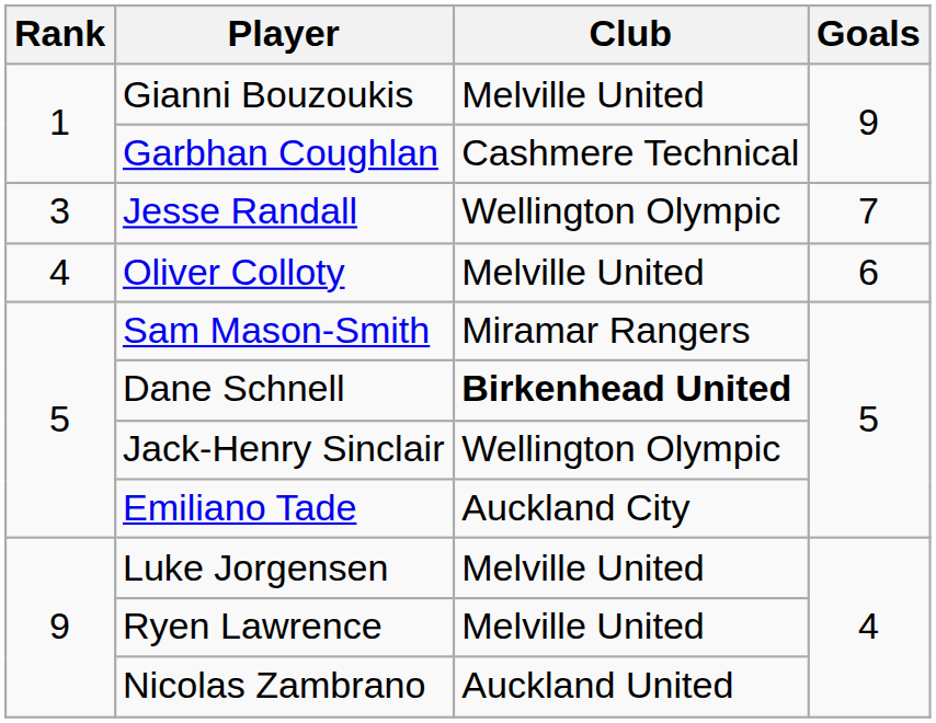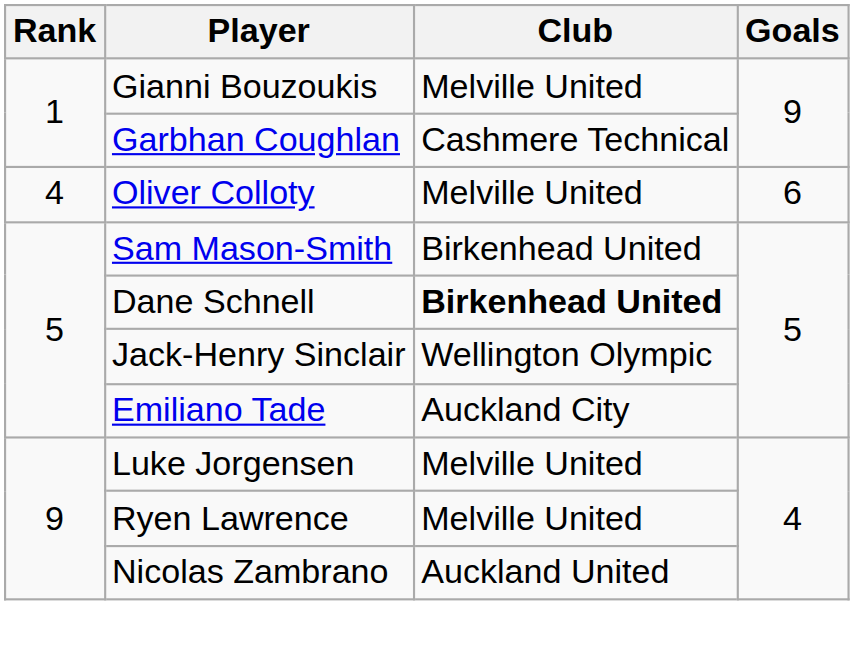- row: 3 | Jesse Randall | Wellington Olympic | 7
Sam Mason-Smith | Club: Miramar Rangers -> Birkenhead United
